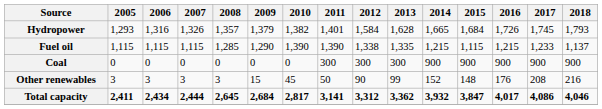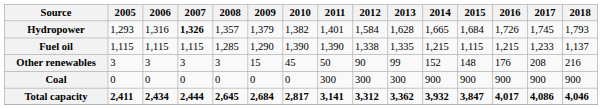Hydropower | 2007: normal -> bold
rows swapped: Coal <-> Other renewables
